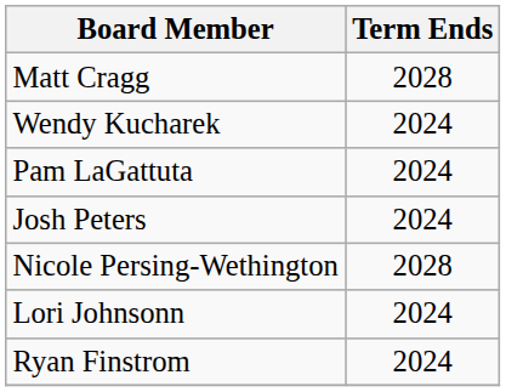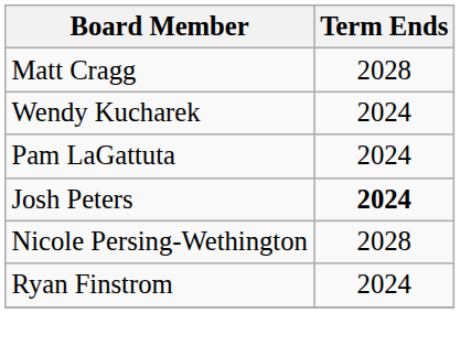Josh Peters | Term Ends: normal -> bold
- row: Lori Johnsonn | 2024
